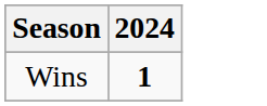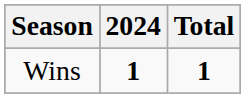+ column: Total | 1
